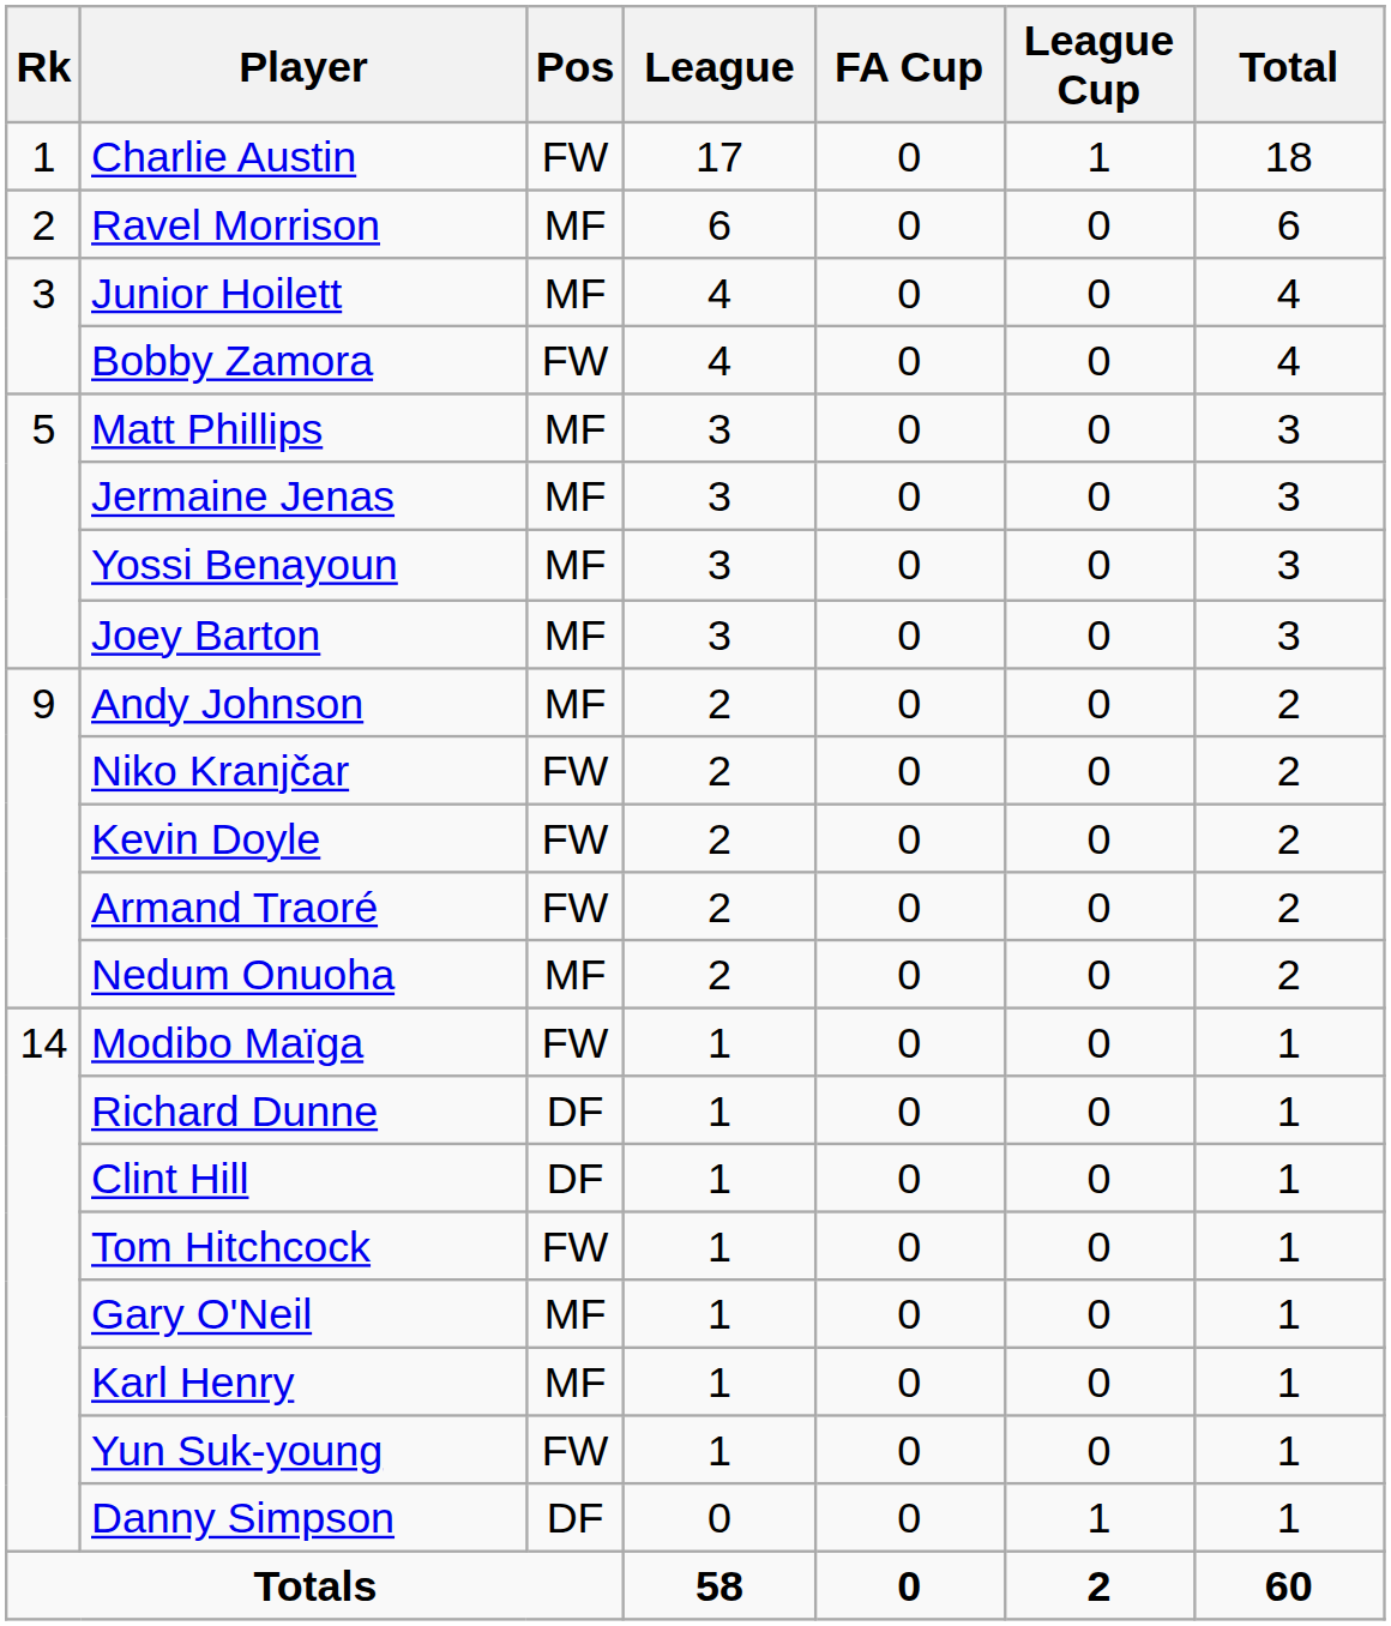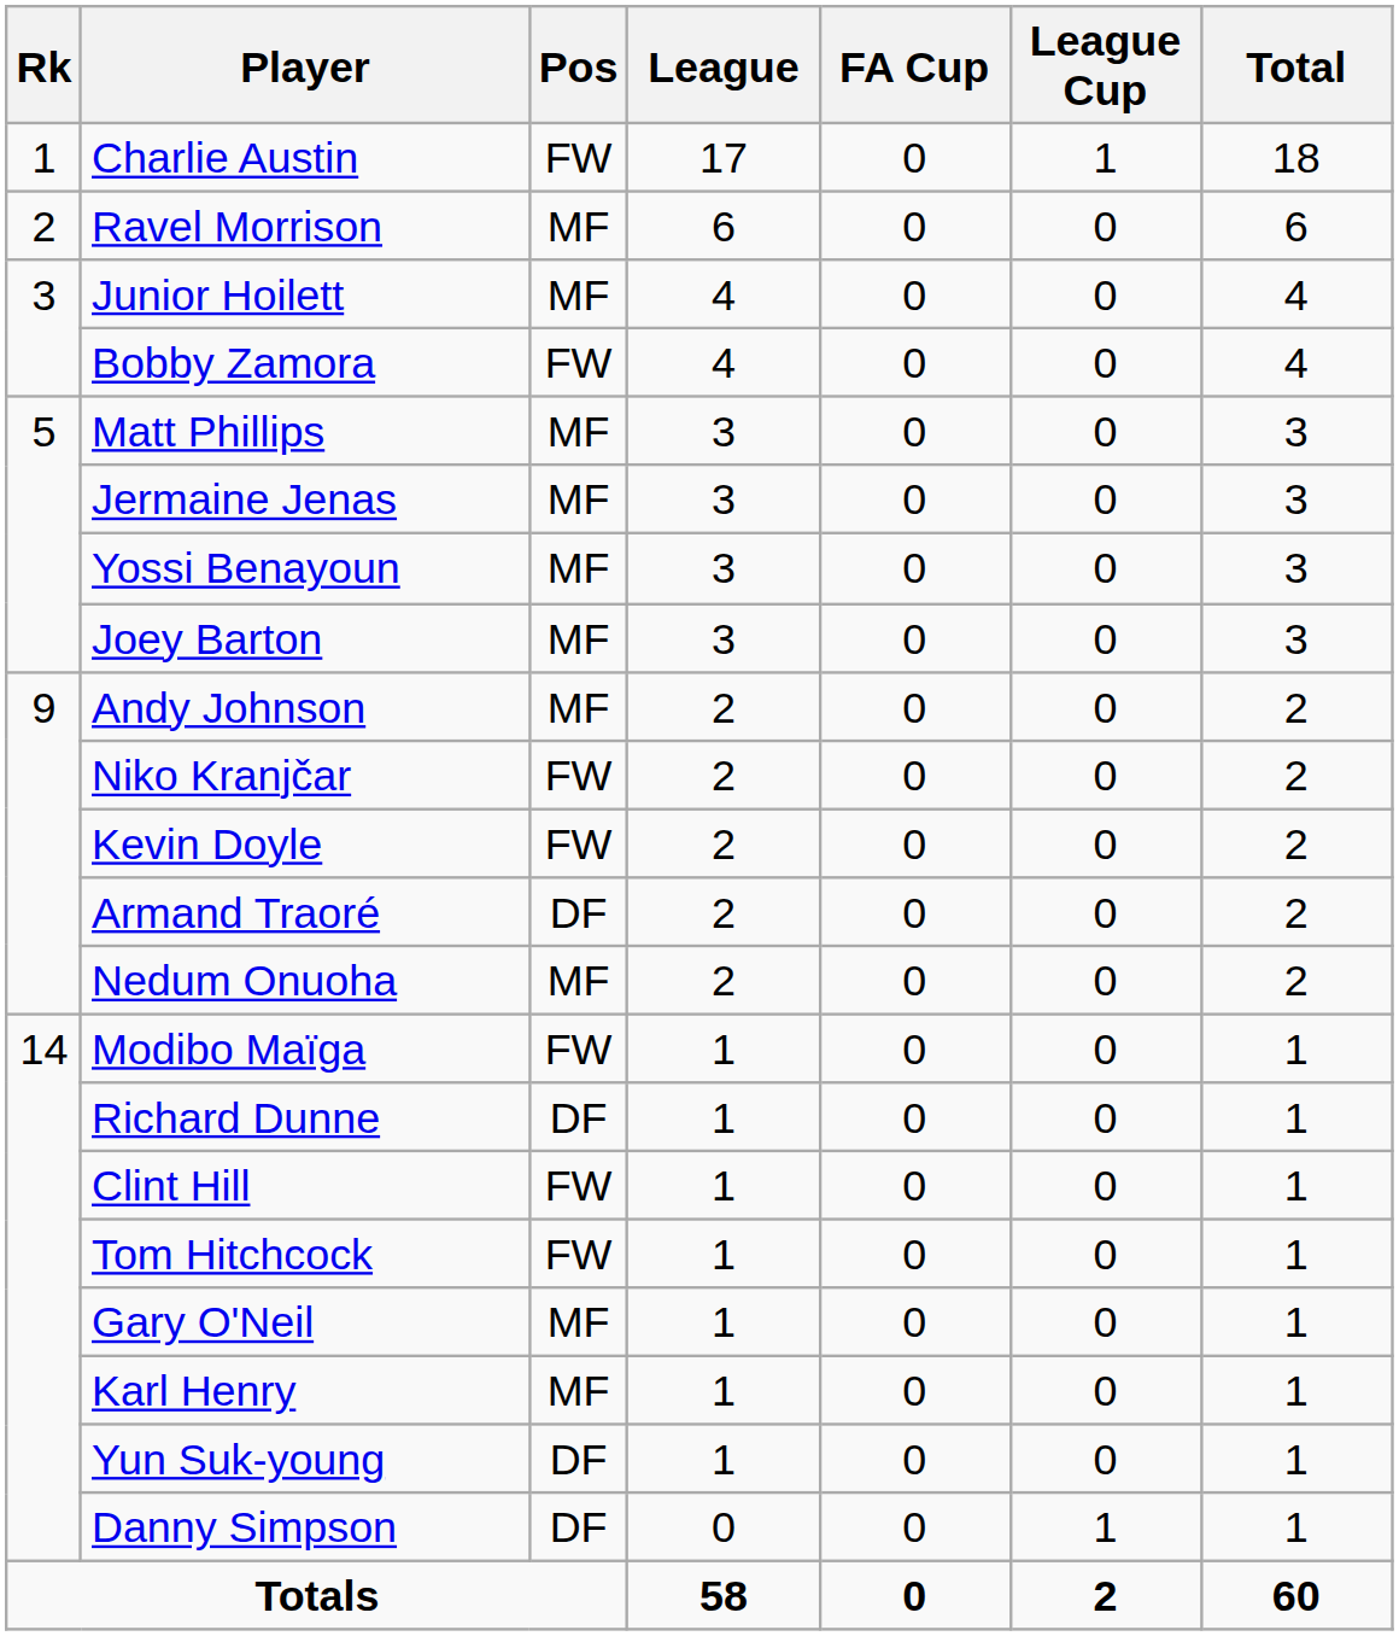Armand Traoré | Pos: FW -> DF
Clint Hill | Pos: DF -> FW
Yun Suk-young | Pos: FW -> DF
